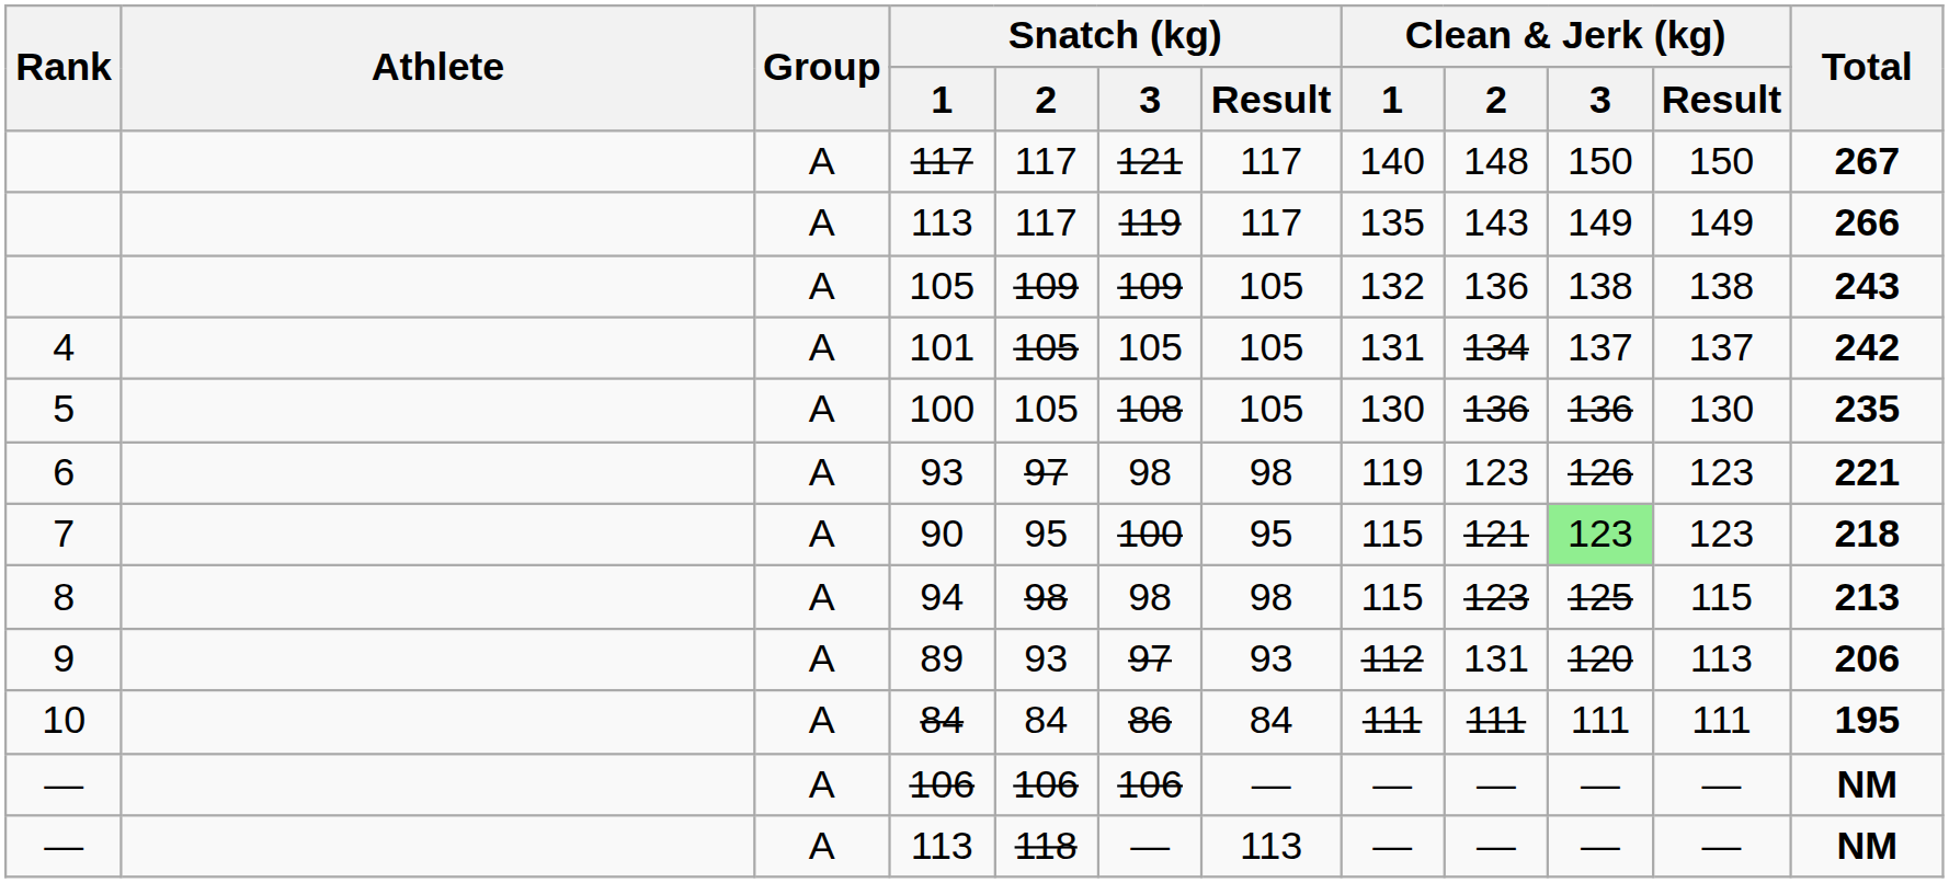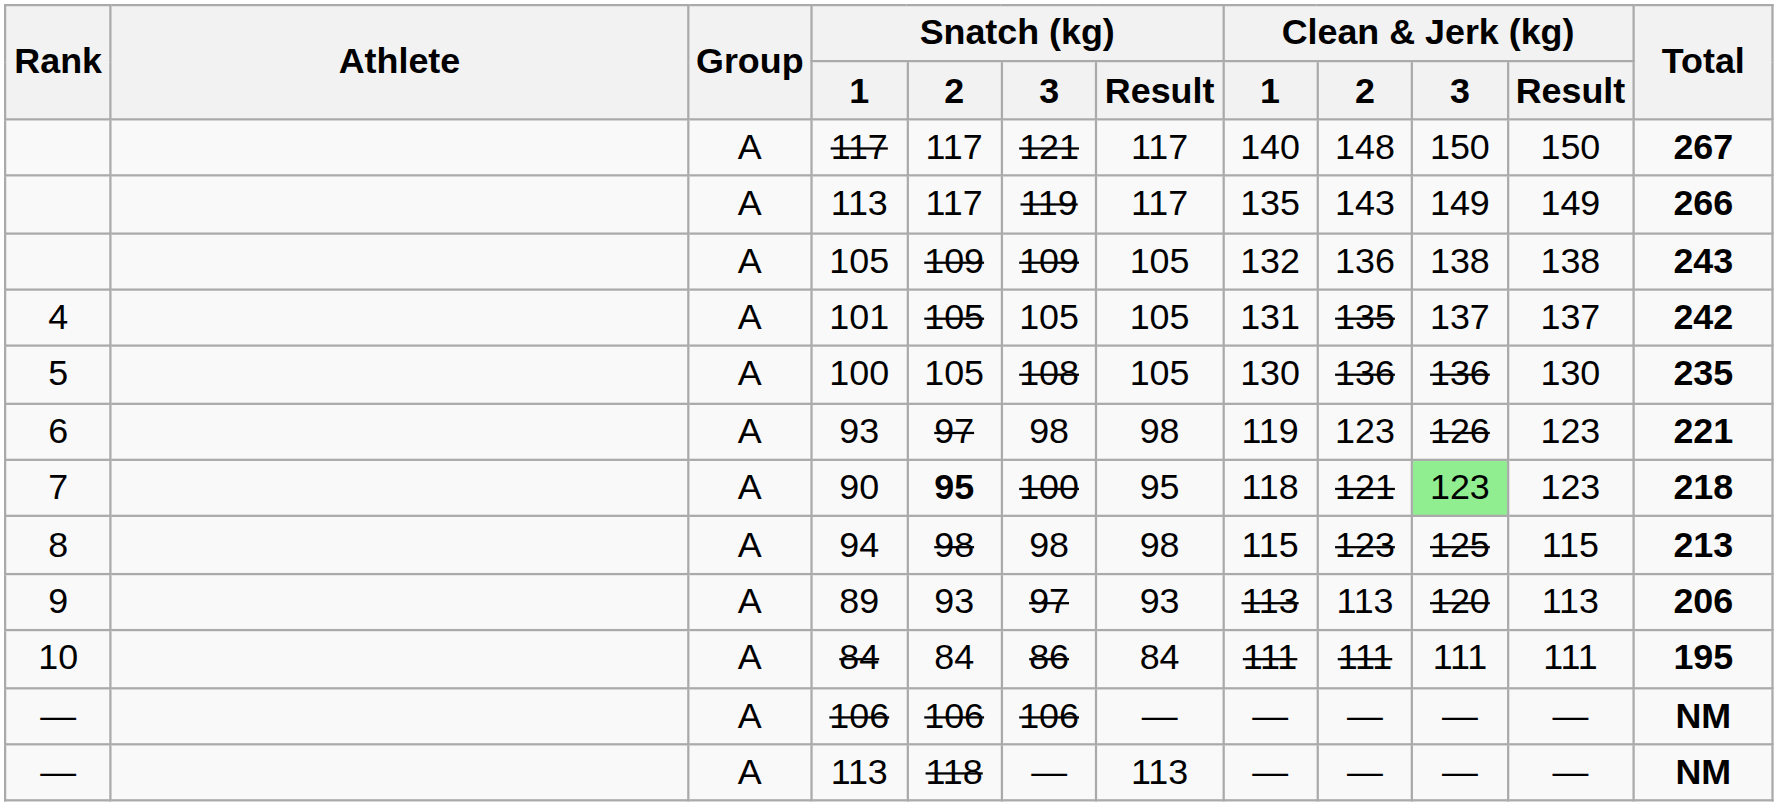101 | Clean & Jerk (kg) / 2: 134 -> 135
90 | Snatch (kg) / 2: normal -> bold
90 | Clean & Jerk (kg) / 1: 115 -> 118
89 | Clean & Jerk (kg) / 1: 112 -> 113
89 | Clean & Jerk (kg) / 2: 131 -> 113
